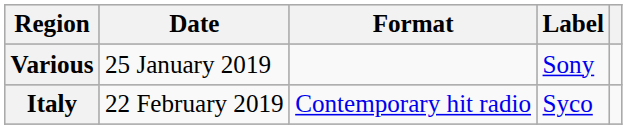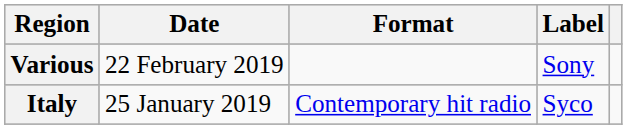Various | Date: 25 January 2019 -> 22 February 2019
Italy | Date: 22 February 2019 -> 25 January 2019
